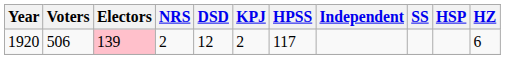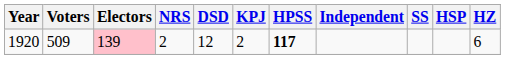1920 | Voters: 506 -> 509
1920 | HPSS: normal -> bold
